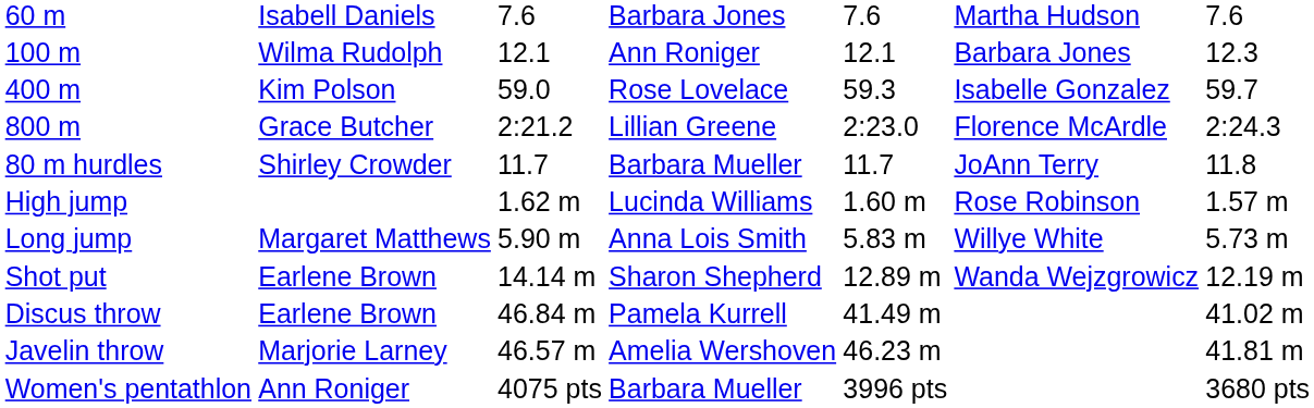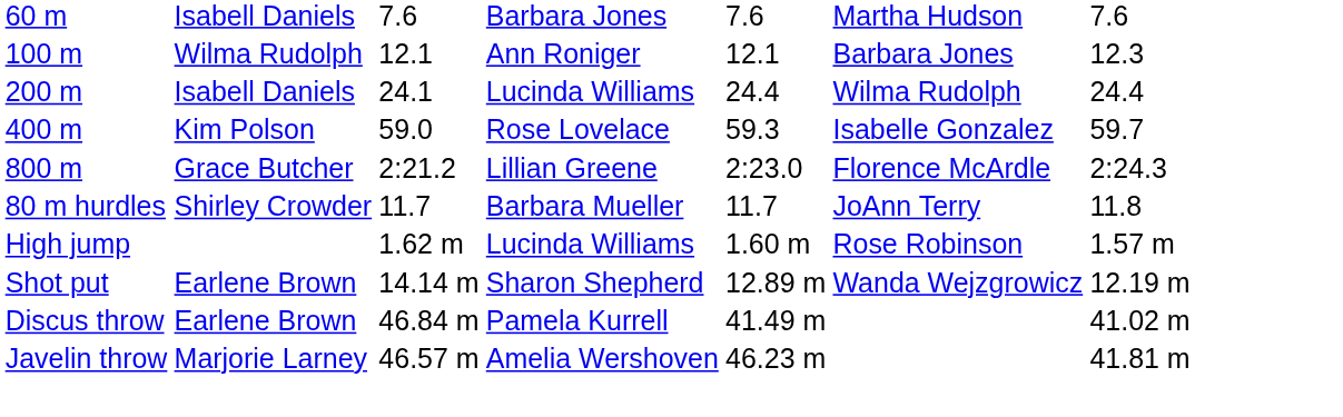+ row: 200 m | Isabell Daniels | 24.1 | Lucinda Williams | 24.4 | Wilma Rudolph | 24.4
- row: Long jump | Margaret Matthews | 5.90 m | Anna Lois Smith | 5.83 m | Willye White | 5.73 m
- row: Women's pentathlon | Ann Roniger | 4075 pts | Barbara Mueller | 3996 pts | 3680 pts
